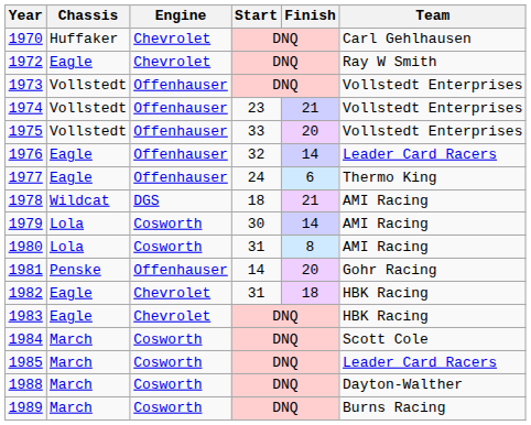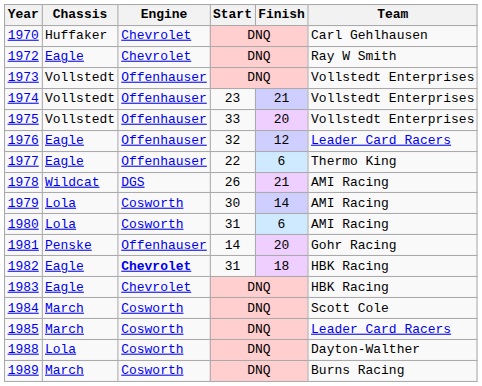1976 | Finish: 14 -> 12
1977 | Start: 24 -> 22
1978 | Start: 18 -> 26
1980 | Finish: 8 -> 6
1982 | Engine: normal -> bold
1988 | Chassis: March -> Lola
